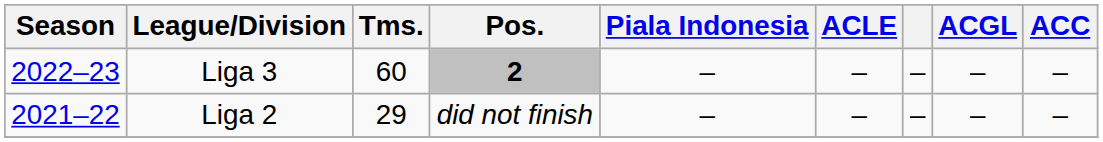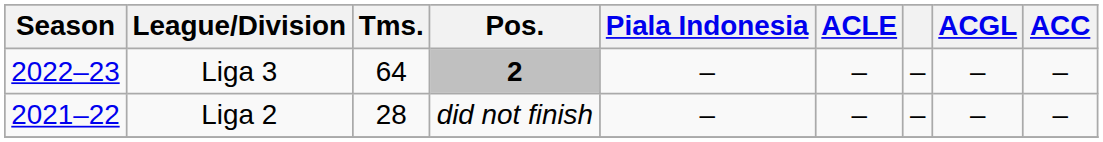Liga 3 | Tms.: 60 -> 64
Liga 2 | Tms.: 29 -> 28
